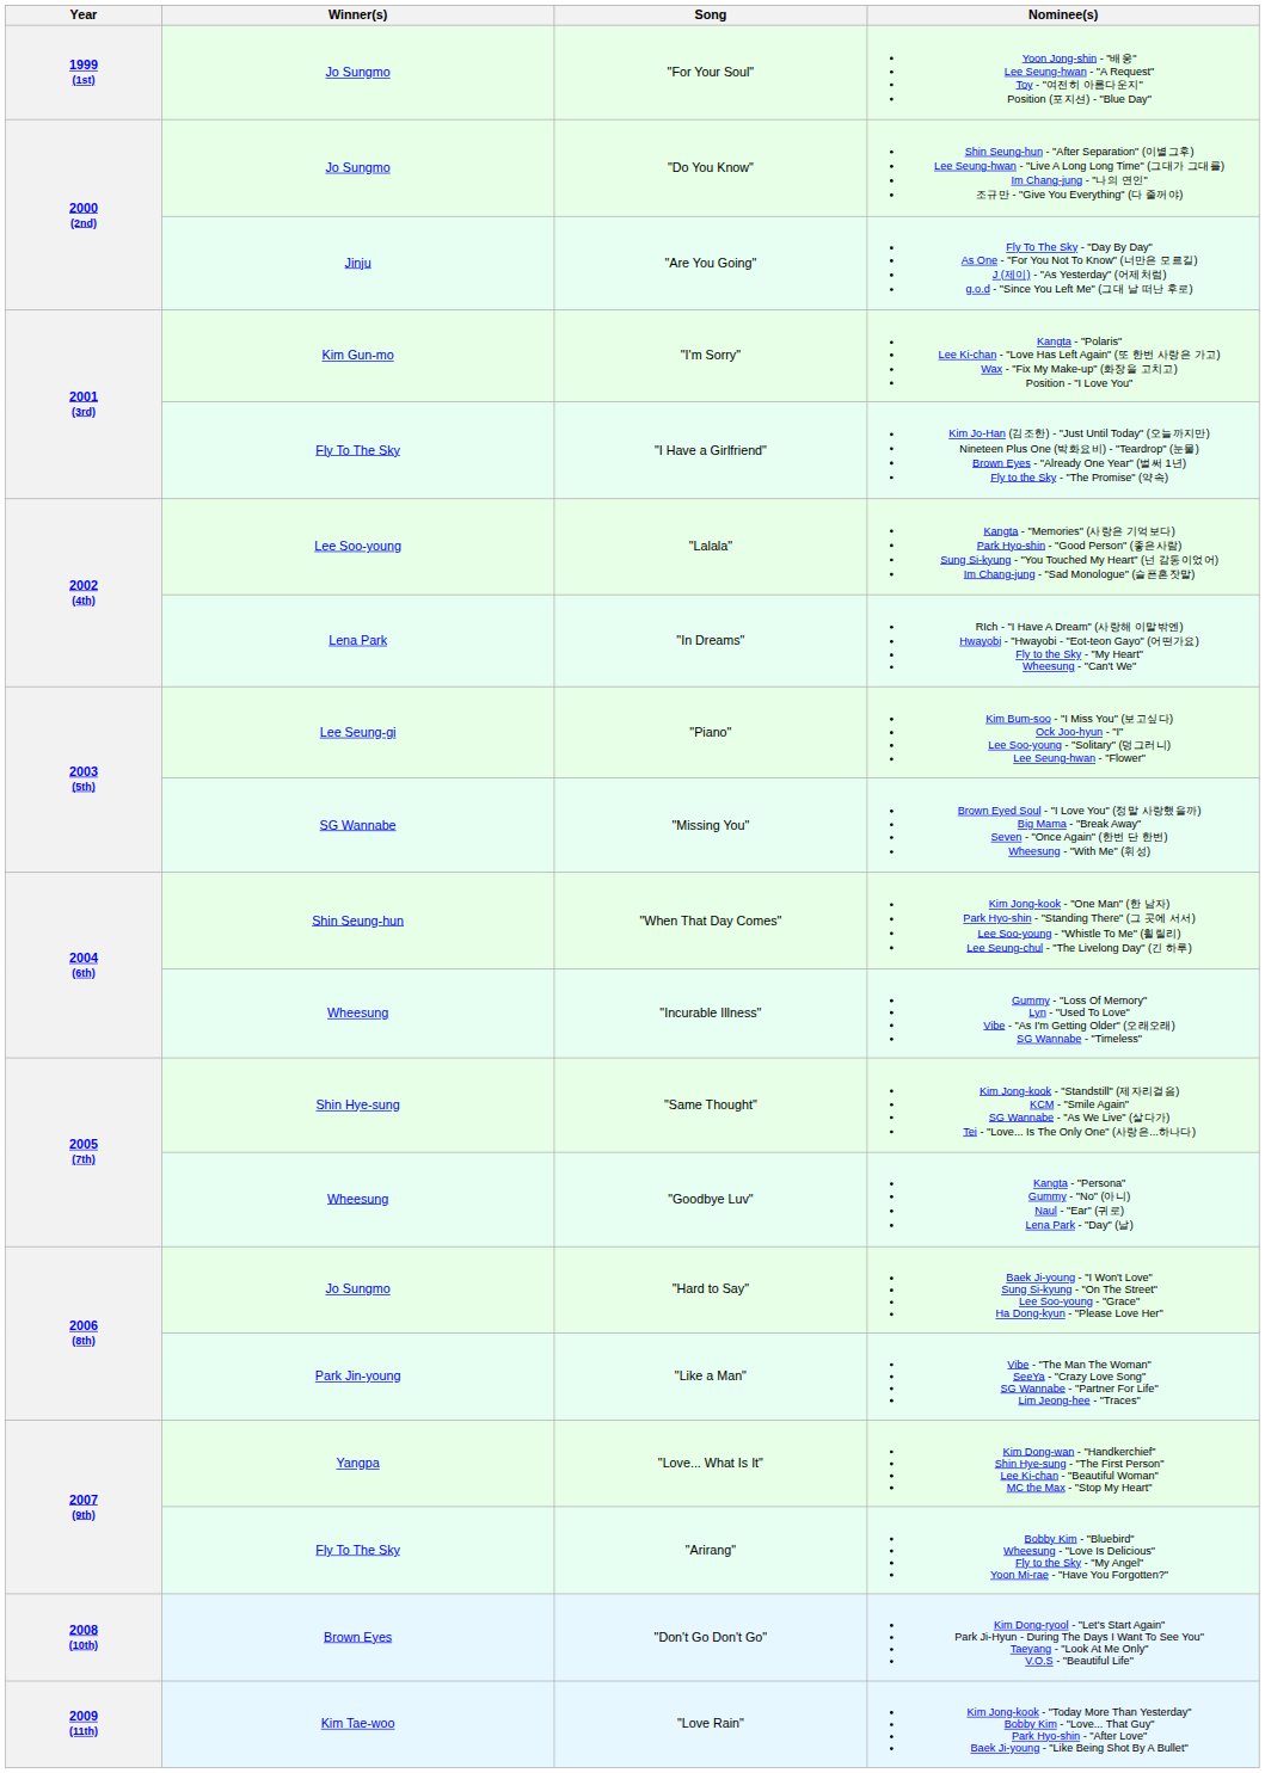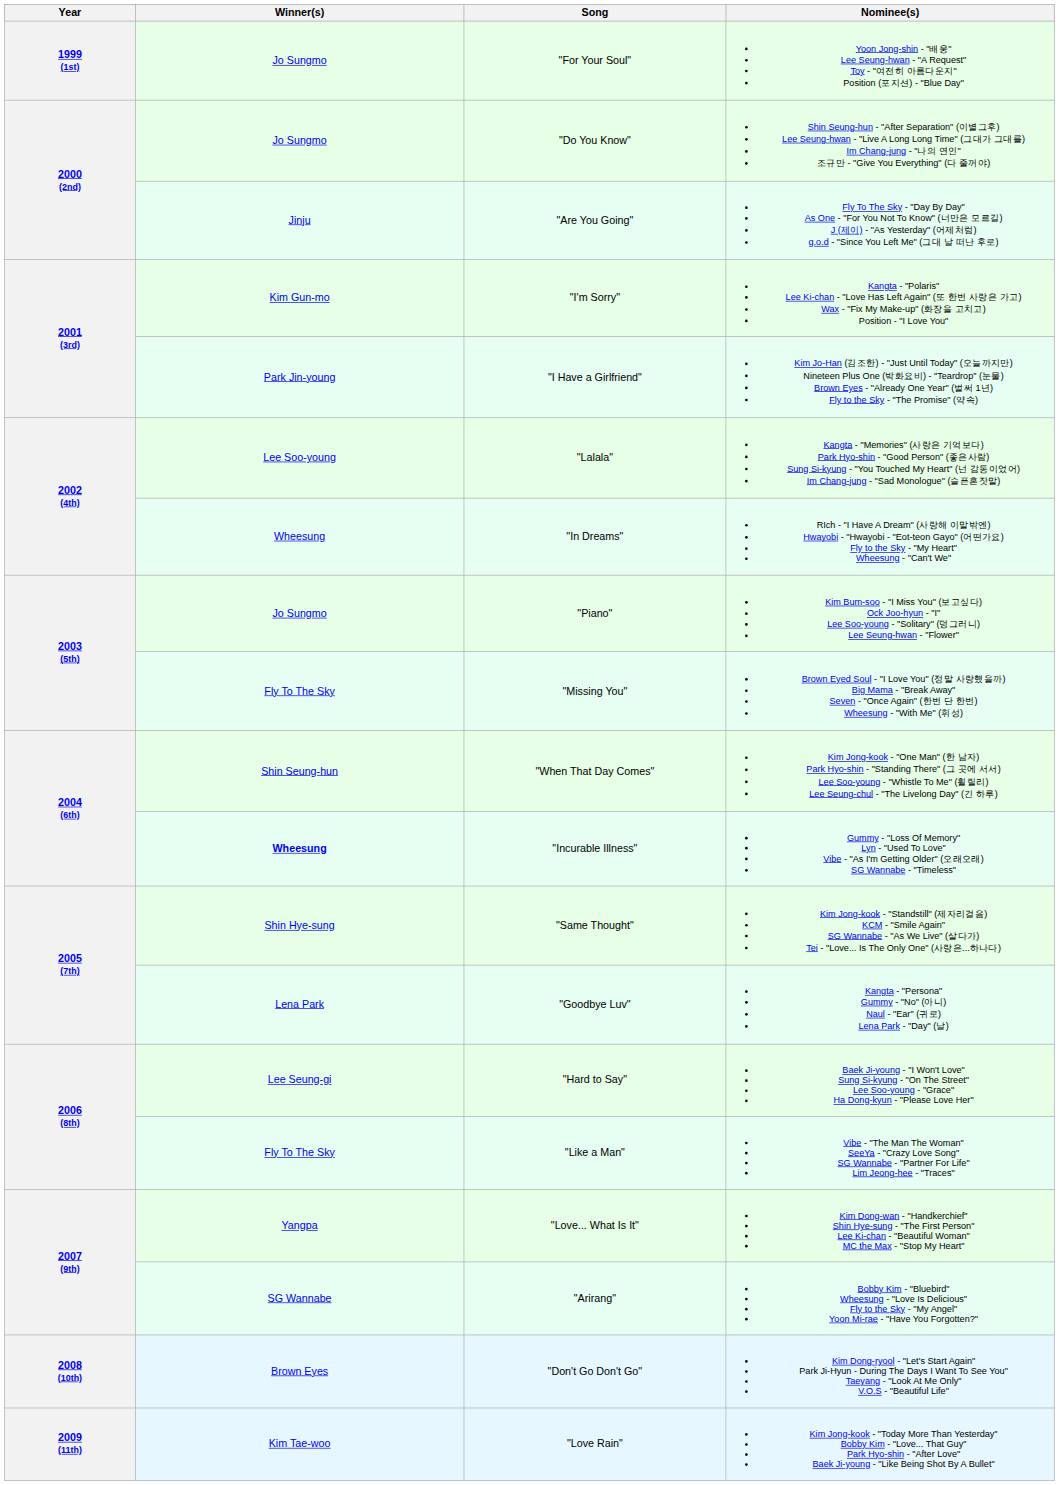"I Have a Girlfriend" | Winner(s): Fly To The Sky -> Park Jin-young
"In Dreams" | Winner(s): Lena Park -> Wheesung
"Piano" | Winner(s): Lee Seung-gi -> Jo Sungmo
"Missing You" | Winner(s): SG Wannabe -> Fly To The Sky
"Incurable Illness" | Winner(s): normal -> bold
"Goodbye Luv" | Winner(s): Wheesung -> Lena Park
"Hard to Say" | Winner(s): Jo Sungmo -> Lee Seung-gi
"Like a Man" | Winner(s): Park Jin-young -> Fly To The Sky
"Arirang" | Winner(s): Fly To The Sky -> SG Wannabe
